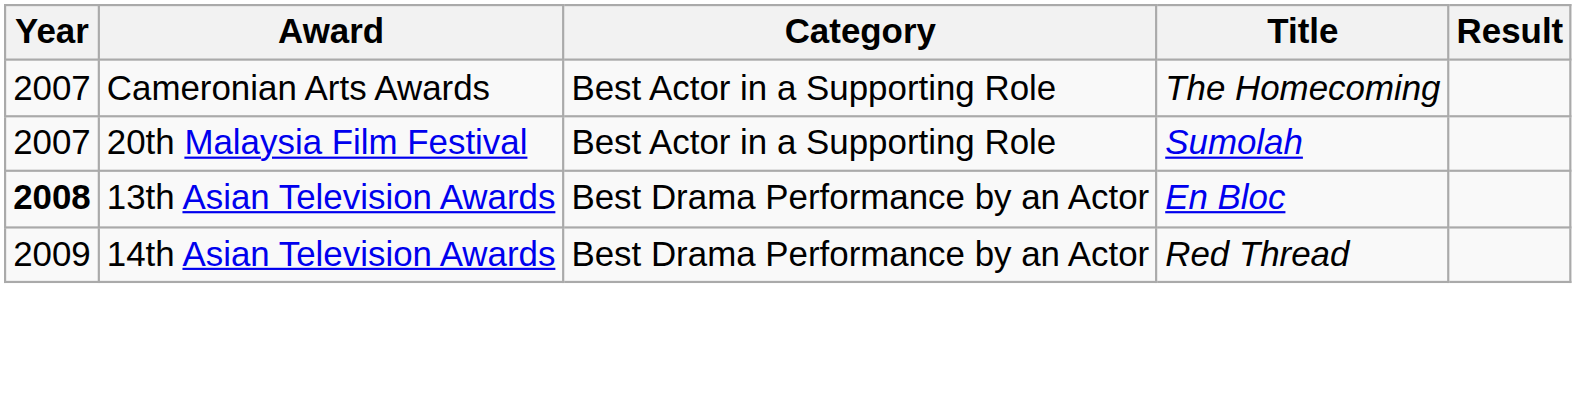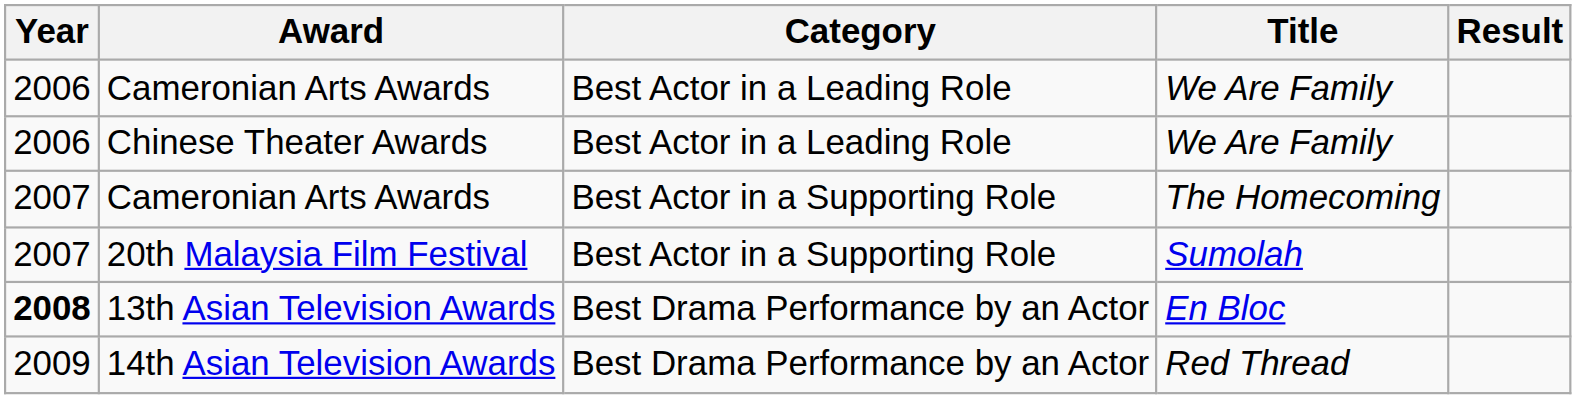+ row: 2006 | Cameronian Arts Awards | Best Actor in a Leading Role | We Are Family
+ row: 2006 | Chinese Theater Awards | Best Actor in a Leading Role | We Are Family
